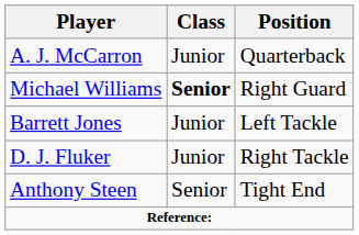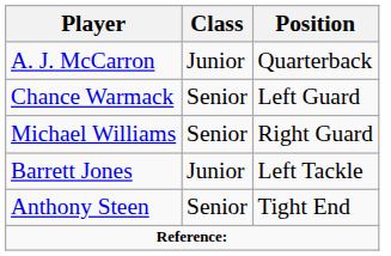+ row: Chance Warmack | Senior | Left Guard
Michael Williams | Class: bold -> normal
- row: D. J. Fluker | Junior | Right Tackle
